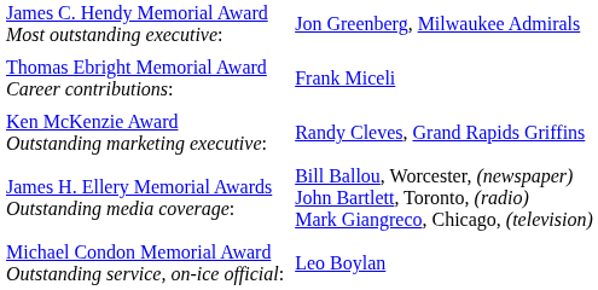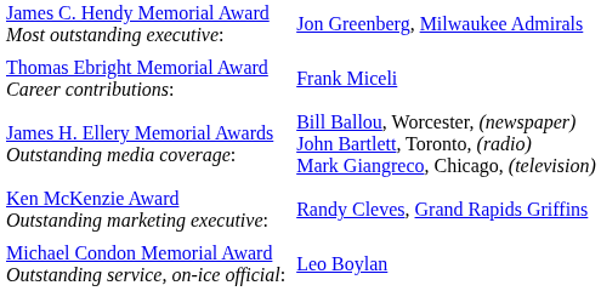rows swapped: James H. Ellery Memorial Awards Outstanding media coverage: <-> Ken McKenzie Award Outstanding marketing executive:
